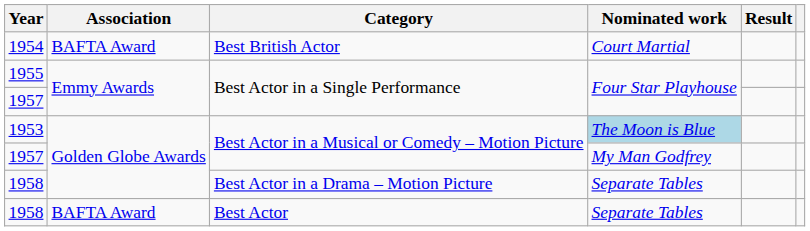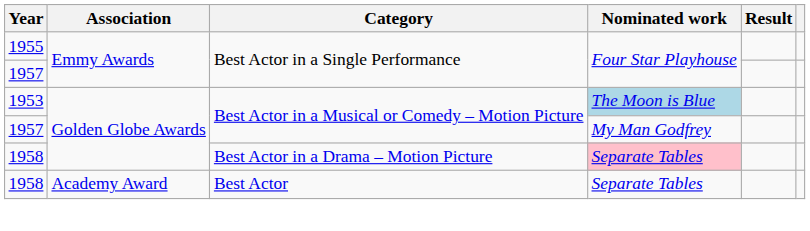- row: 1954 | BAFTA Award | Best British Actor | Court Martial
1958 / Best Actor in a Drama – Motion Picture | Nominated work: no background -> pink background
1958 / Best Actor | Association: BAFTA Award -> Academy Award
